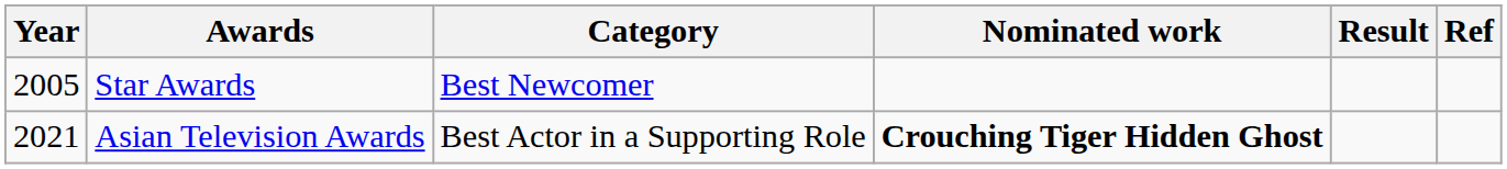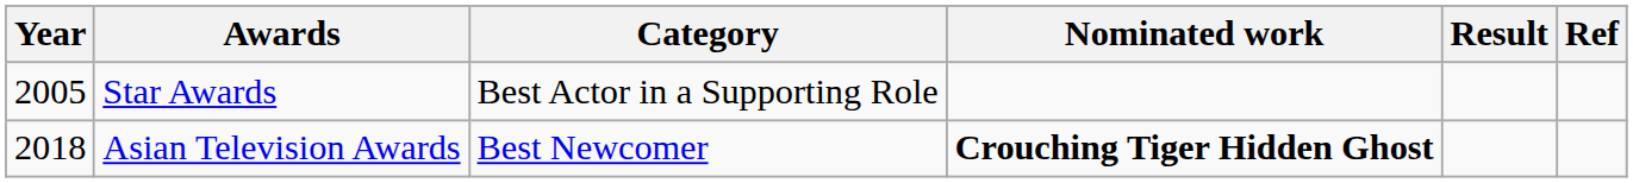Star Awards | Category: Best Newcomer -> Best Actor in a Supporting Role
Asian Television Awards | Year: 2021 -> 2018
Asian Television Awards | Category: Best Actor in a Supporting Role -> Best Newcomer
